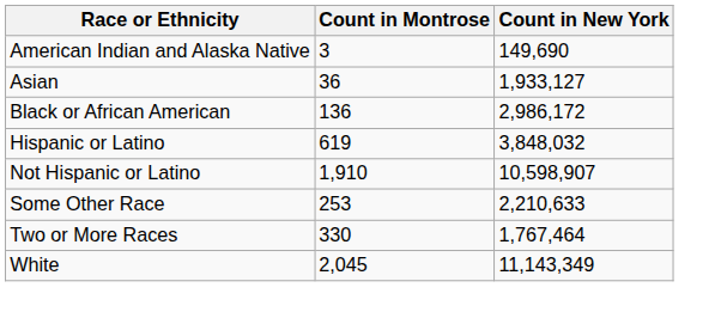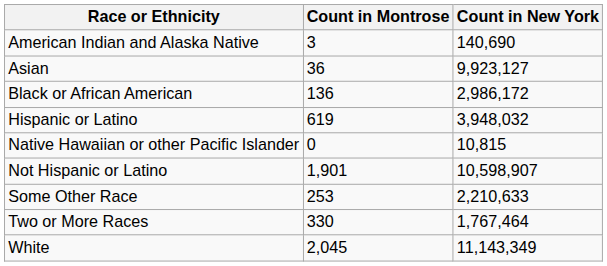American Indian and Alaska Native | Count in New York: 149,690 -> 140,690
Asian | Count in New York: 1,933,127 -> 9,923,127
Hispanic or Latino | Count in New York: 3,848,032 -> 3,948,032
+ row: Native Hawaiian or other Pacific Islander | 0 | 10,815
Not Hispanic or Latino | Count in Montrose: 1,910 -> 1,901
